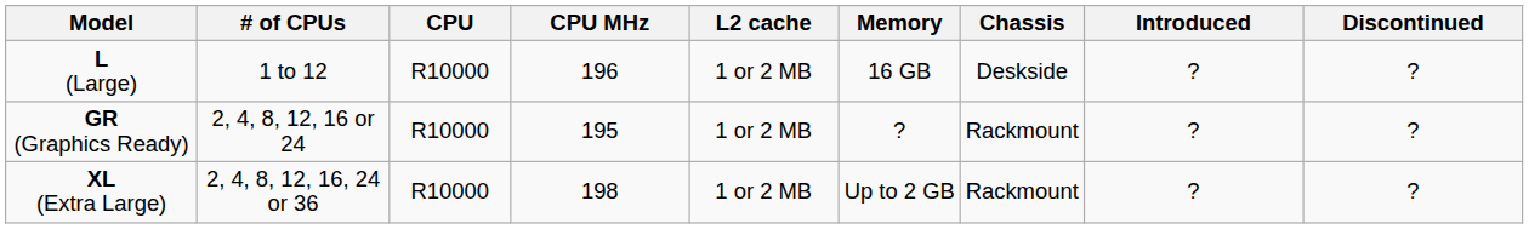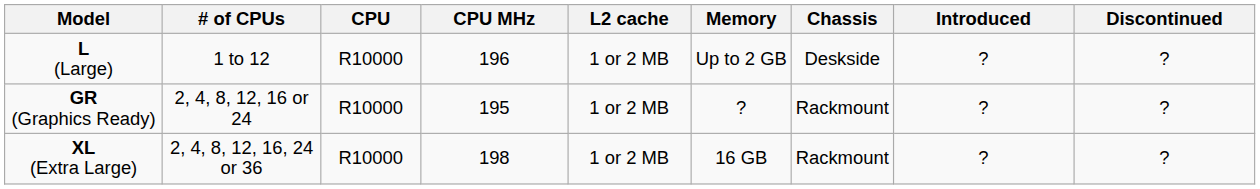L (Large) | Memory: 16 GB -> Up to 2 GB
XL (Extra Large) | Memory: Up to 2 GB -> 16 GB
